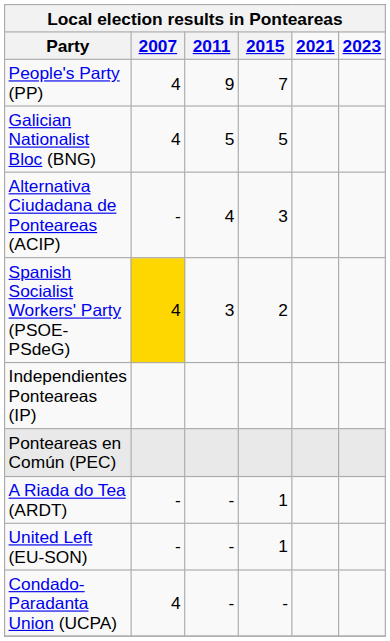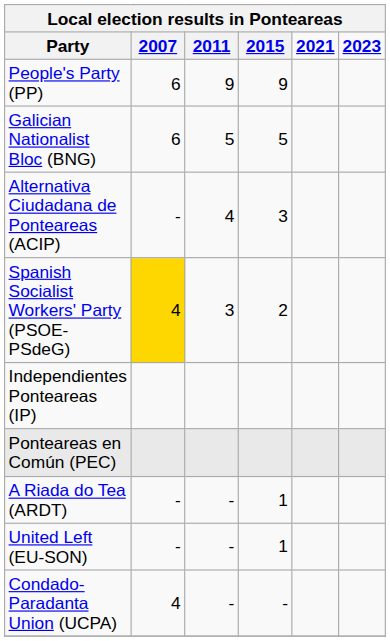People's Party (PP) | column 2: 4 -> 6
People's Party (PP) | column 4: 7 -> 9
Galician Nationalist Bloc (BNG) | column 2: 4 -> 6
